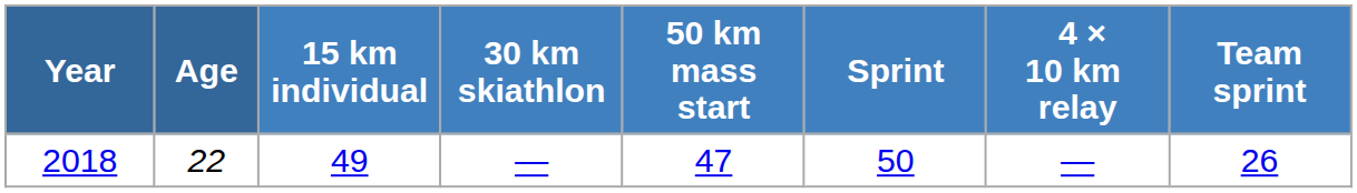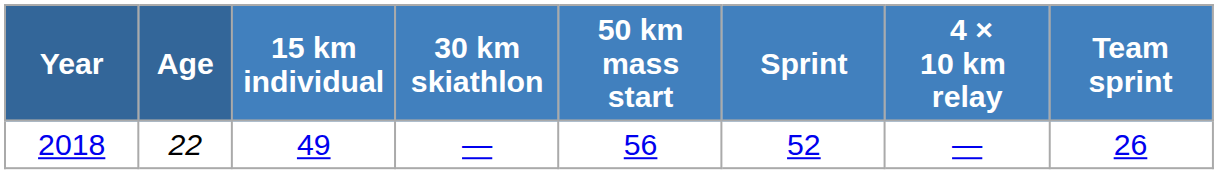2018 | 50 km mass start: 47 -> 56
2018 | Sprint: 50 -> 52
